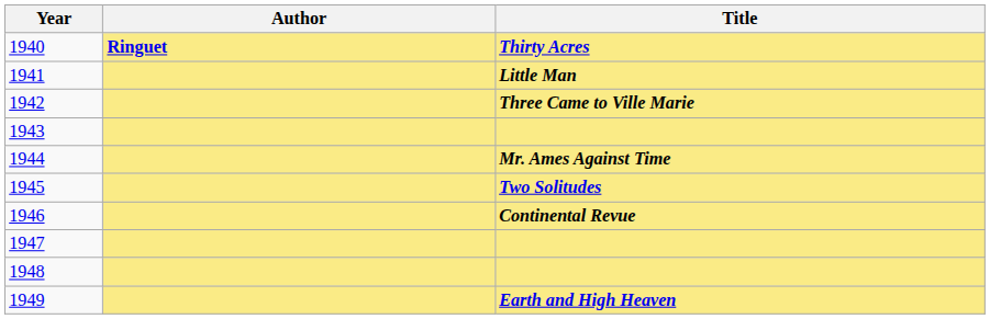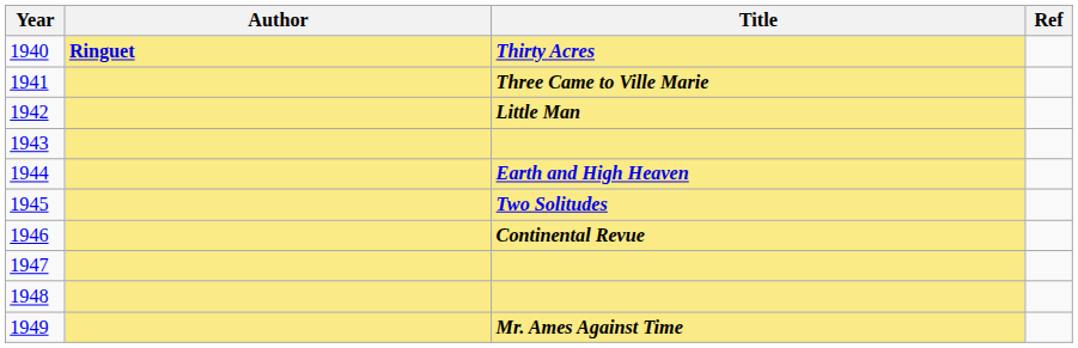+ column: Ref
1941 | Title: Little Man -> Three Came to Ville Marie
1942 | Title: Three Came to Ville Marie -> Little Man
1944 | Title: Mr. Ames Against Time -> Earth and High Heaven
1949 | Title: Earth and High Heaven -> Mr. Ames Against Time
